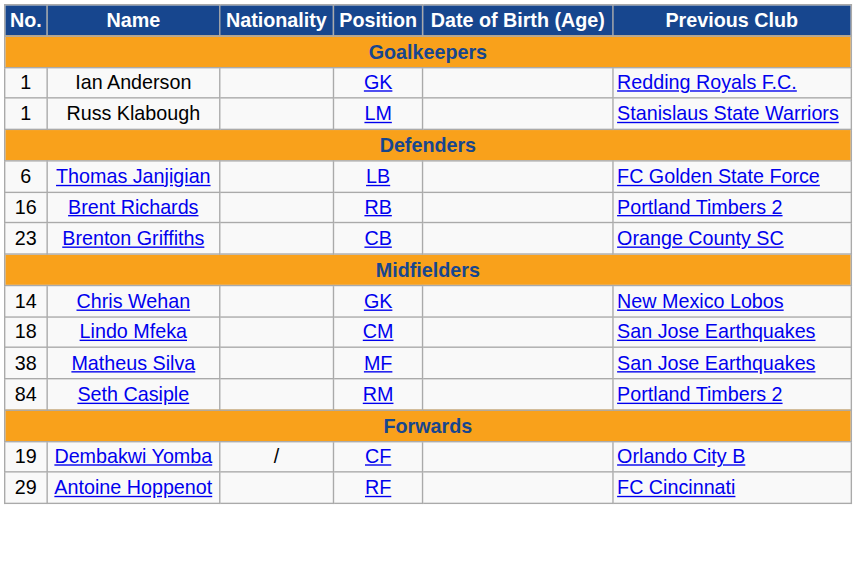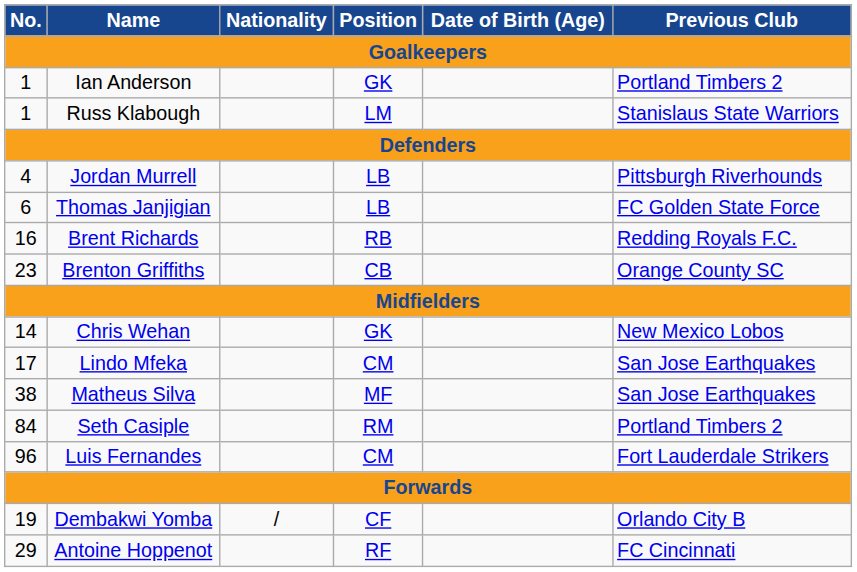Ian Anderson | Previous Club: Redding Royals F.C. -> Portland Timbers 2
+ row: 4 | Jordan Murrell | LB | Pittsburgh Riverhounds
Brent Richards | Previous Club: Portland Timbers 2 -> Redding Royals F.C.
Lindo Mfeka | No.: 18 -> 17
+ row: 96 | Luis Fernandes | CM | Fort Lauderdale Strikers
